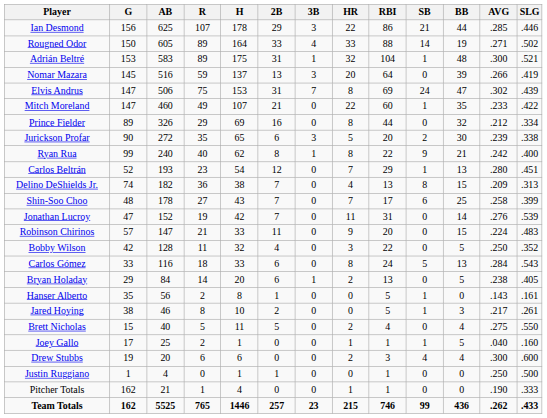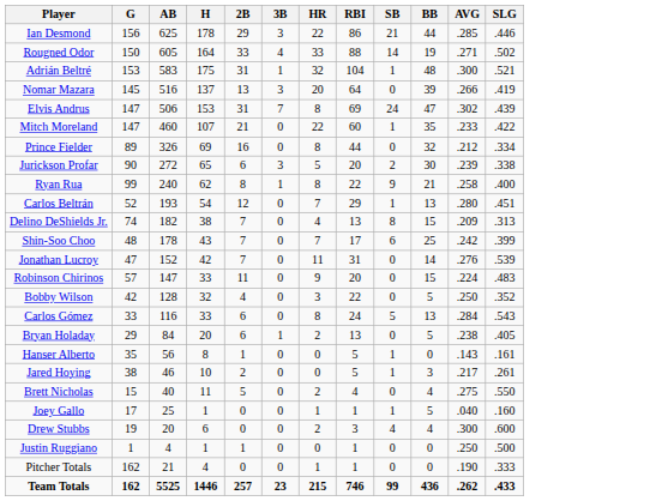- column: R | 107 | 89 | 89 | 59 | 75 | 49 | 29 | 35 | 40 | 23 | 36 | 27 | 19 | 21 | 11 | 18 | 14 | 2 | 8 | 5 | 2 | 6 | 0 | 1 | 765
Ryan Rua | AVG: .242 -> .258
Shin-Soo Choo | AVG: .258 -> .242
